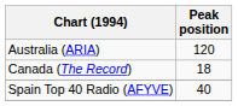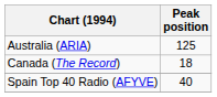Australia (ARIA) | Peak position: 120 -> 125
